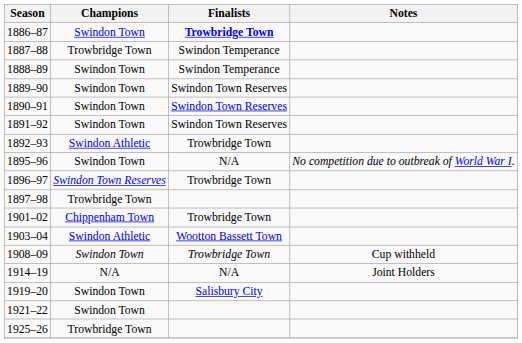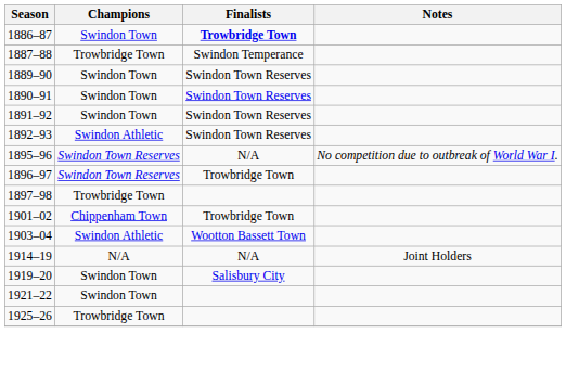- row: 1888–89 | Swindon Town | Swindon Temperance
1892–93 | Finalists: Trowbridge Town -> Swindon Town Reserves
1895–96 | Champions: Swindon Town -> Swindon Town Reserves
- row: 1908–09 | Swindon Town | Trowbridge Town | Cup withheld
